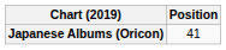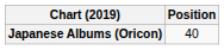Japanese Albums (Oricon) | Position: 41 -> 40
